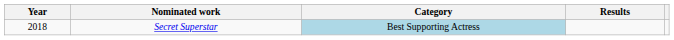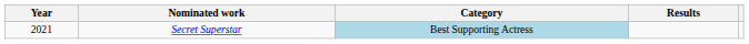Secret Superstar | Year: 2018 -> 2021
